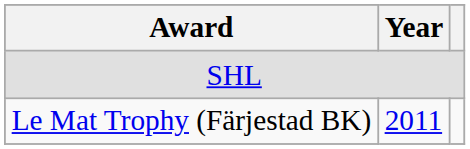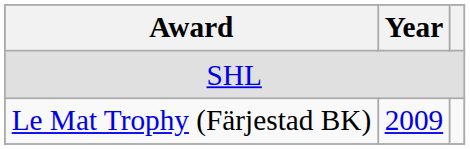Le Mat Trophy (Färjestad BK) | Year: 2011 -> 2009
